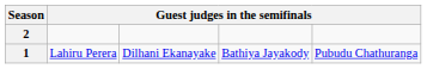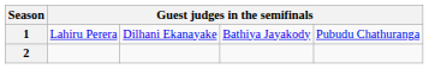rows swapped: 1 <-> 2
